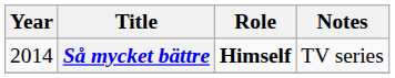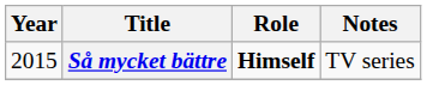Så mycket bättre | Year: 2014 -> 2015
